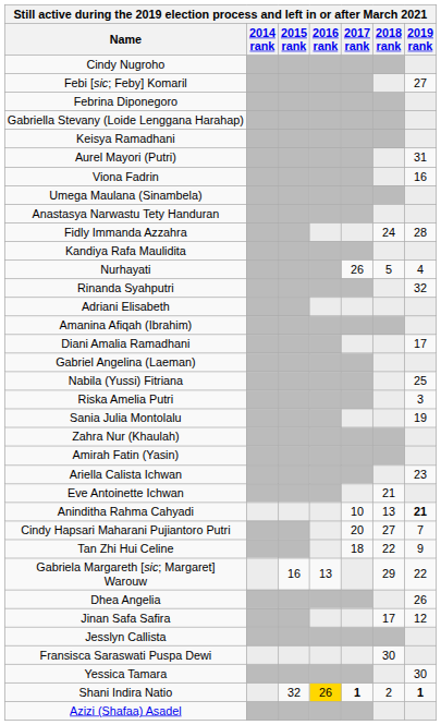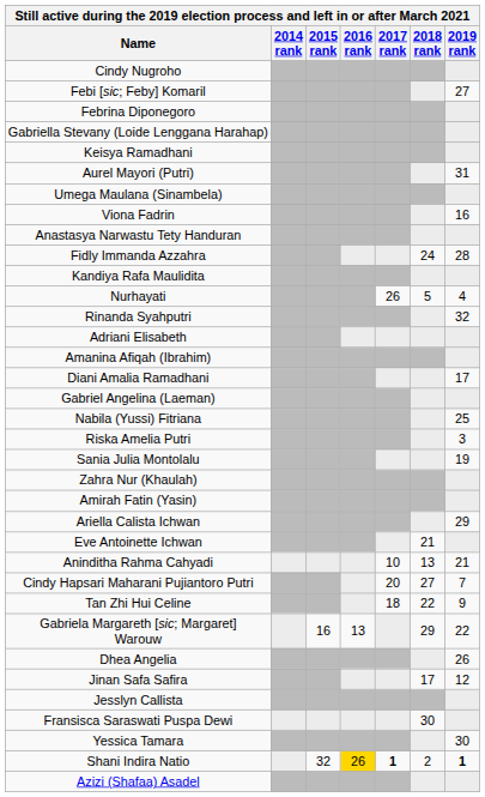rows swapped: Umega Maulana (Sinambela) <-> Viona Fadrin
Ariella Calista Ichwan | 2019 rank: 23 -> 29
Aninditha Rahma Cahyadi | 2019 rank: bold -> normal
